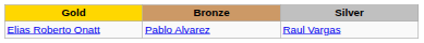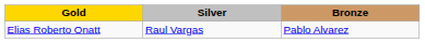columns swapped: Silver <-> Bronze
